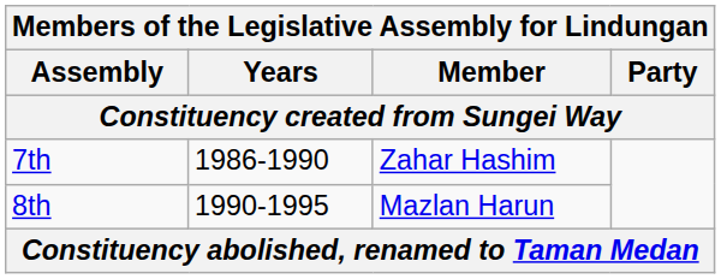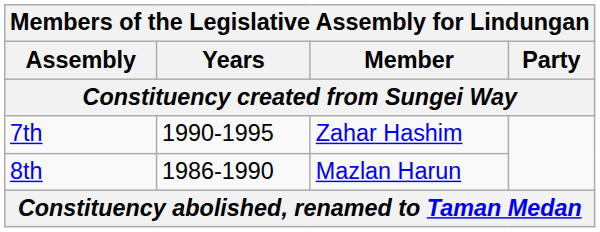7th | Years: 1986-1990 -> 1990-1995
8th | Years: 1990-1995 -> 1986-1990
